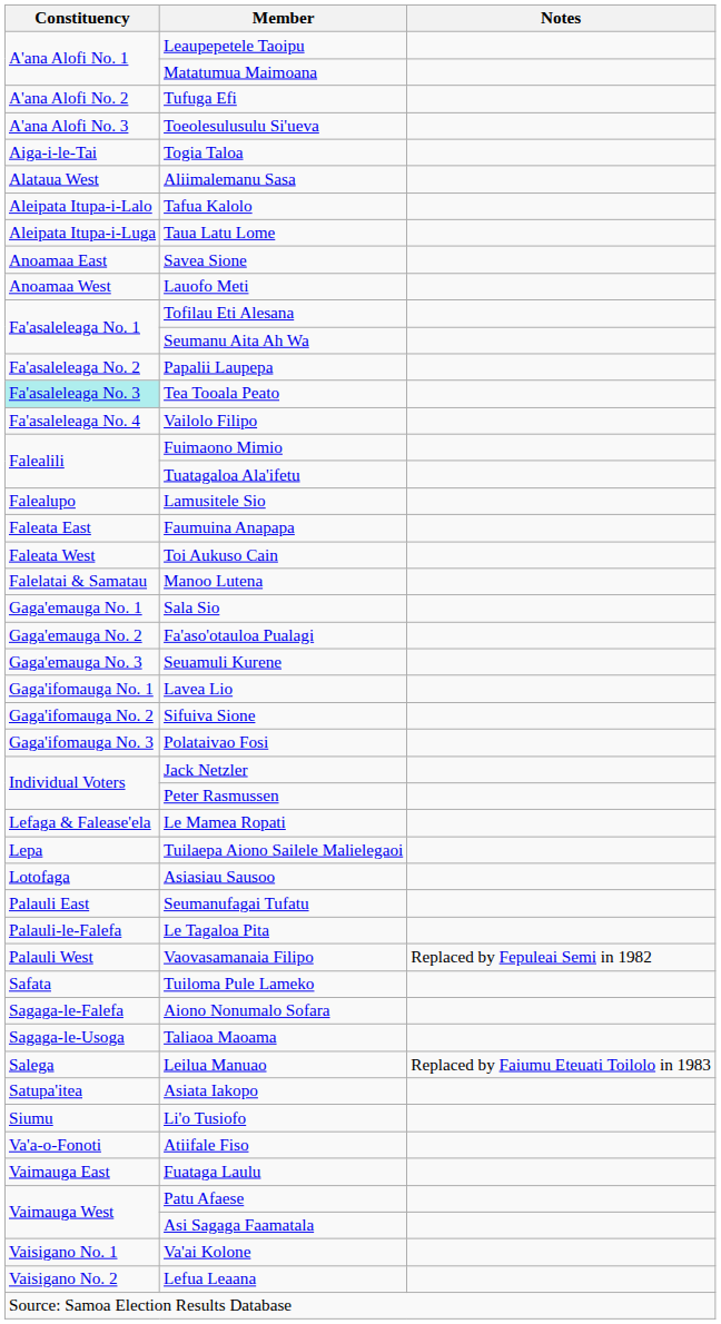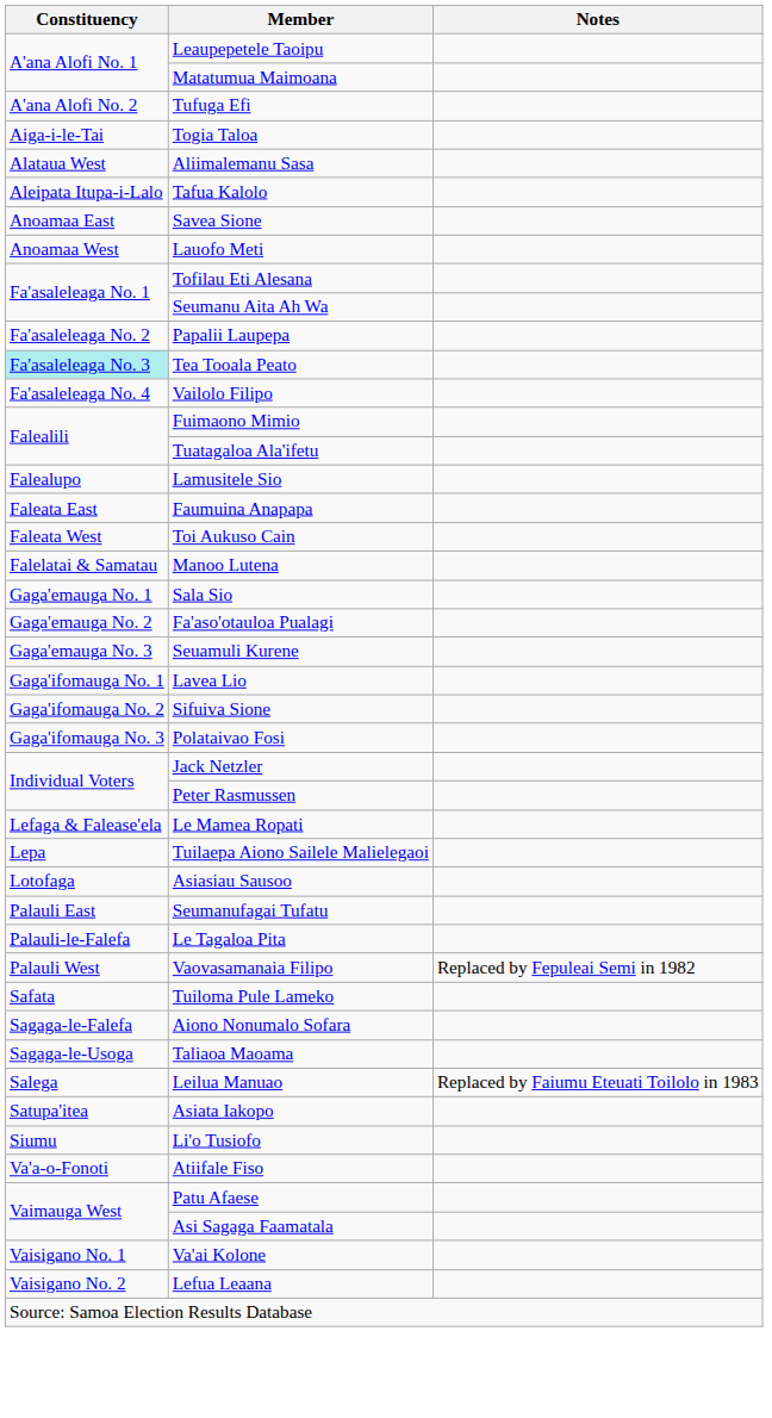- row: A'ana Alofi No. 3 | Toeolesulusulu Si'ueva
- row: Aleipata Itupa-i-Luga | Taua Latu Lome
- row: Vaimauga East | Fuataga Laulu
